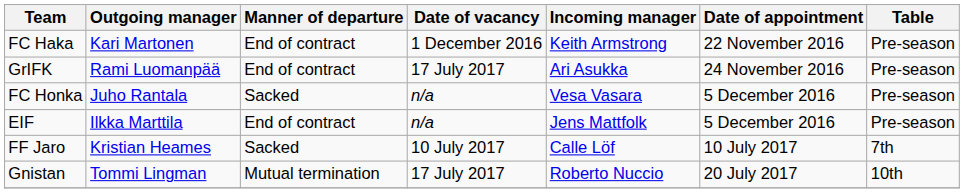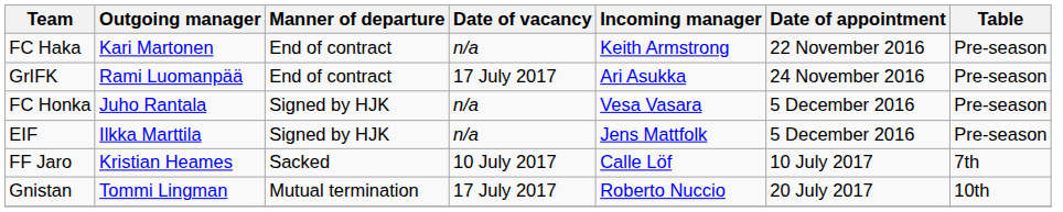FC Haka | Date of vacancy: 1 December 2016 -> n/a
FC Honka | Manner of departure: Sacked -> Signed by HJK
EIF | Manner of departure: End of contract -> Signed by HJK
